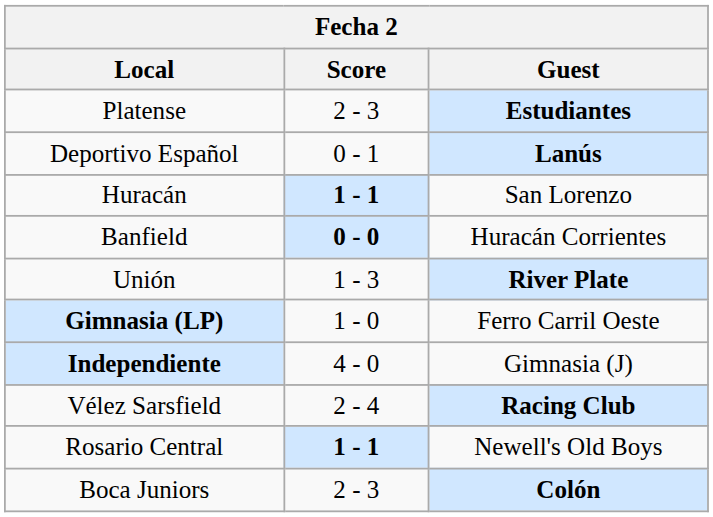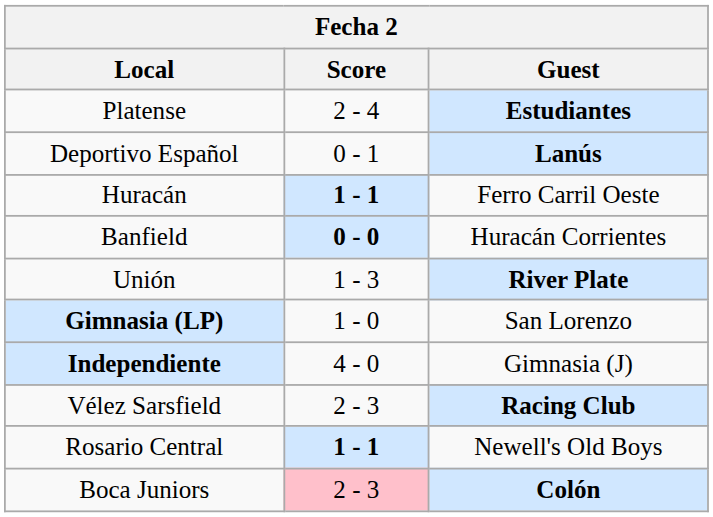Platense | Score: 2 - 3 -> 2 - 4
Huracán | Guest: San Lorenzo -> Ferro Carril Oeste
Gimnasia (LP) | Guest: Ferro Carril Oeste -> San Lorenzo
Vélez Sarsfield | Score: 2 - 4 -> 2 - 3
Boca Juniors | Score: no background -> pink background
